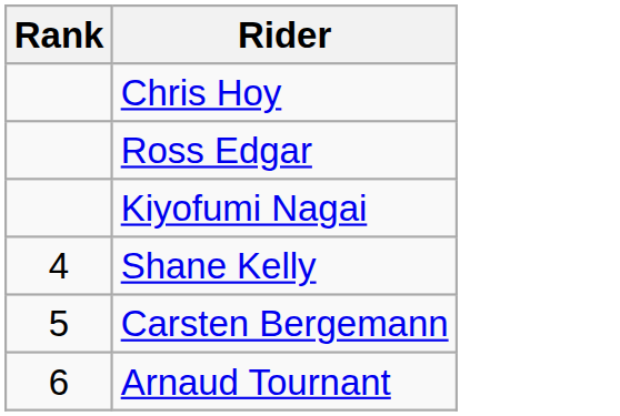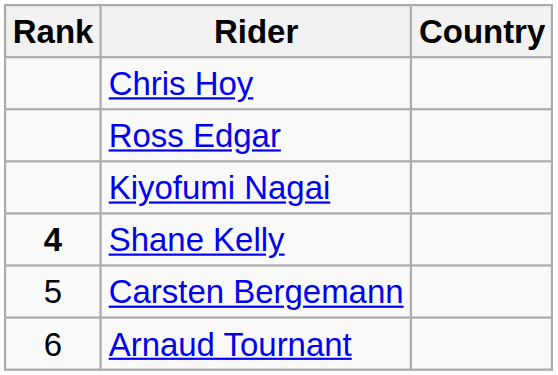+ column: Country
Shane Kelly | Rank: normal -> bold
